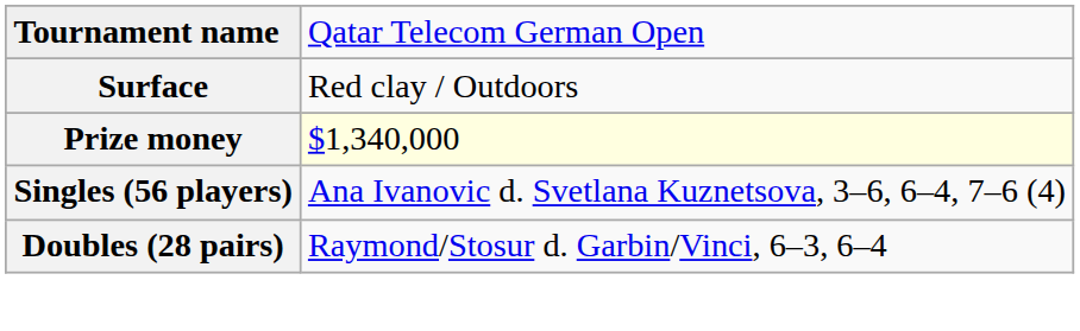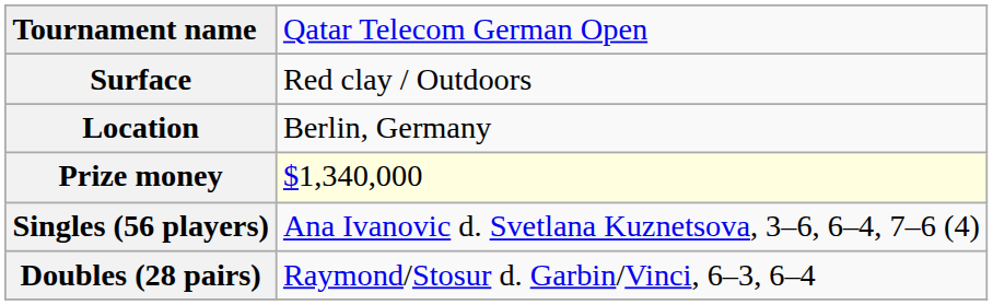+ row: Location | Berlin, Germany
